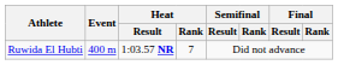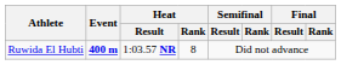Ruwida El Hubti | Event: normal -> bold
Ruwida El Hubti | Heat / Rank: 7 -> 8
